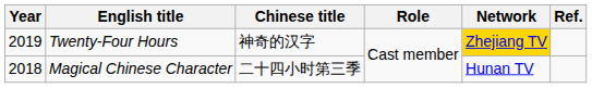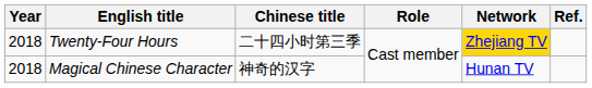Twenty-Four Hours | Year: 2019 -> 2018
Twenty-Four Hours | Chinese title: 神奇的汉字 -> 二十四小时第三季
Magical Chinese Character | Chinese title: 二十四小时第三季 -> 神奇的汉字
